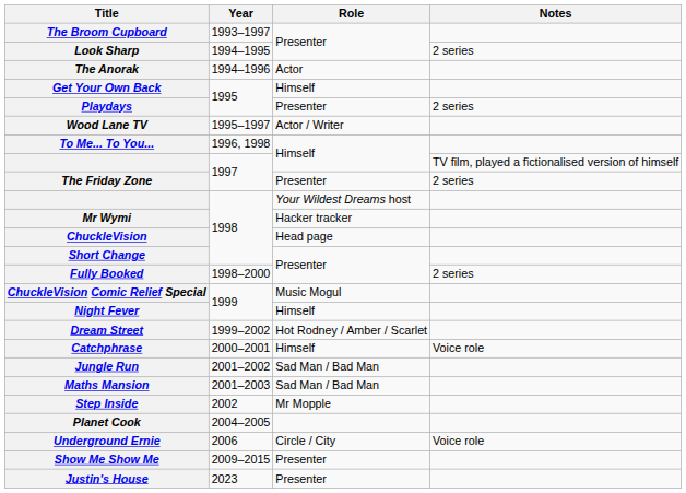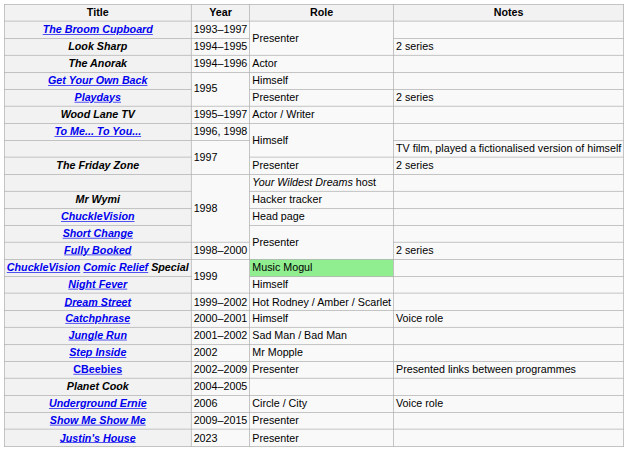ChuckleVision Comic Relief Special | Role: no background -> lightgreen background
- row: Maths Mansion | 2001–2003 | Sad Man / Bad Man
+ row: CBeebies | 2002–2009 | Presenter | Presented links between programmes
